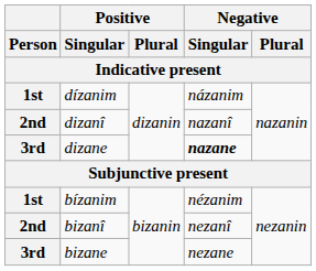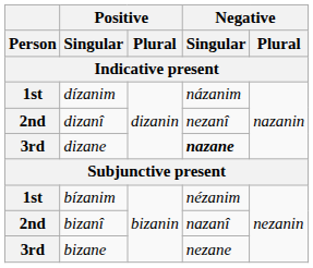dizanî | Negative / Singular: nazanî -> nezanî
bizanî | Negative / Singular: nezanî -> nazanî
